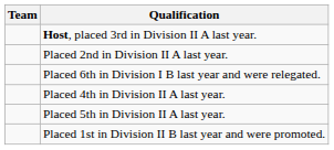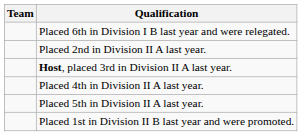rows swapped: Placed 6th in Division I B last year and were relegated. <-> Host, placed 3rd in Division II A last year.
